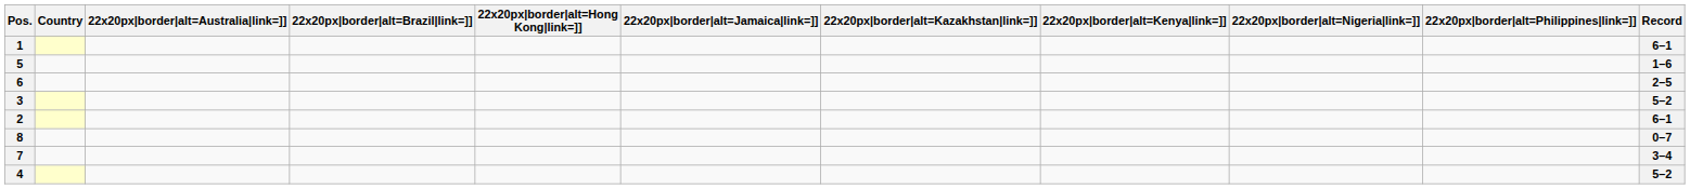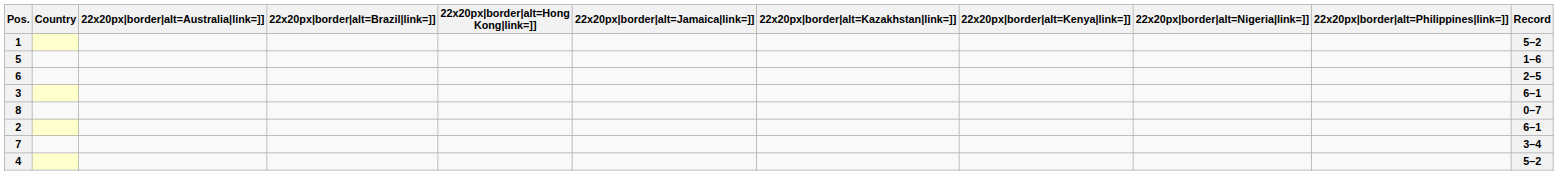1 | Record: 6–1 -> 5–2
3 | Record: 5–2 -> 6–1
rows swapped: 2 <-> 8
